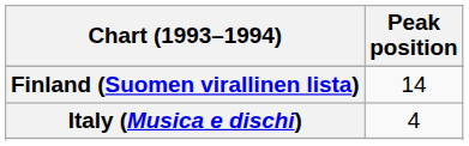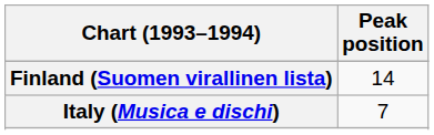Italy (Musica e dischi) | Peak position: 4 -> 7
